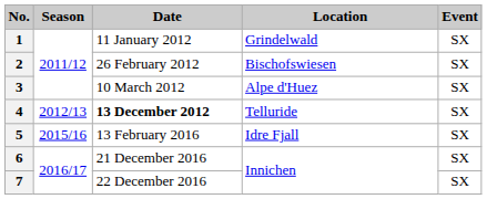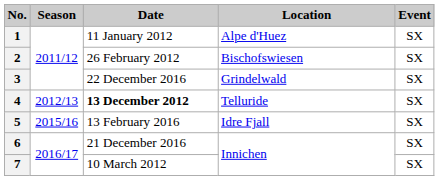1 | Location: Grindelwald -> Alpe d'Huez
3 | Date: 10 March 2012 -> 22 December 2016
3 | Location: Alpe d'Huez -> Grindelwald
7 | Date: 22 December 2016 -> 10 March 2012
